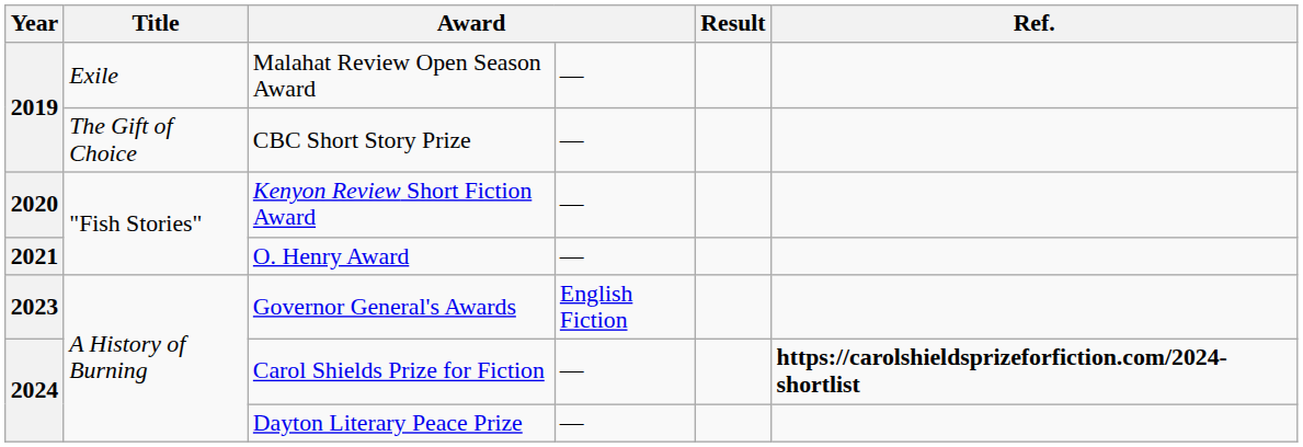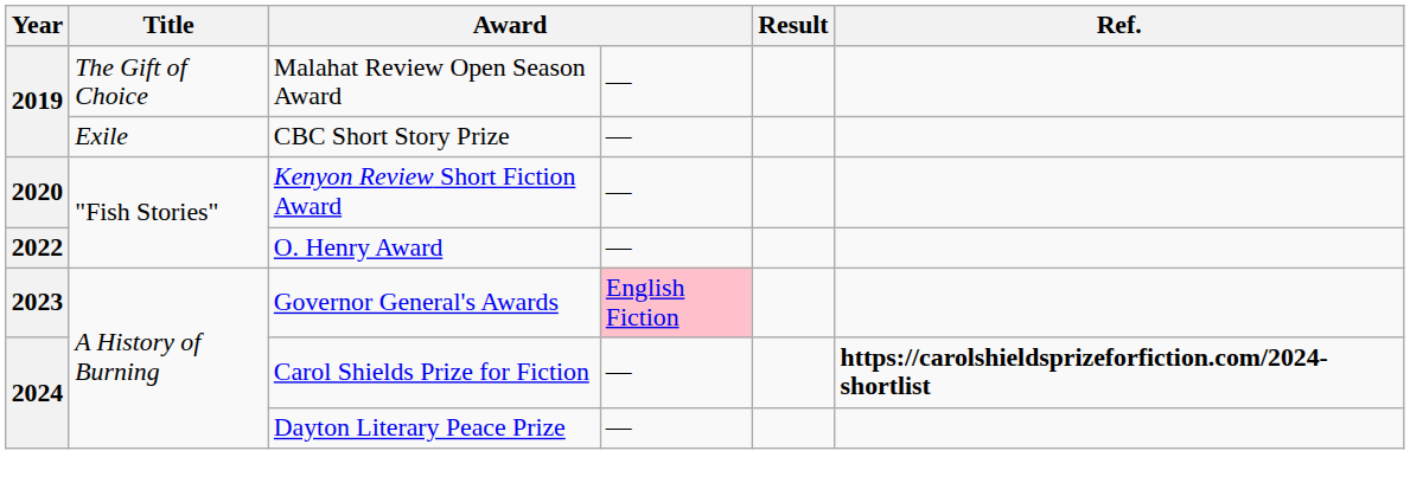Malahat Review Open Season Award | Title: Exile -> The Gift of Choice
CBC Short Story Prize | Title: The Gift of Choice -> Exile
O. Henry Award | Year: 2021 -> 2022
Governor General's Awards | column 4: no background -> pink background
